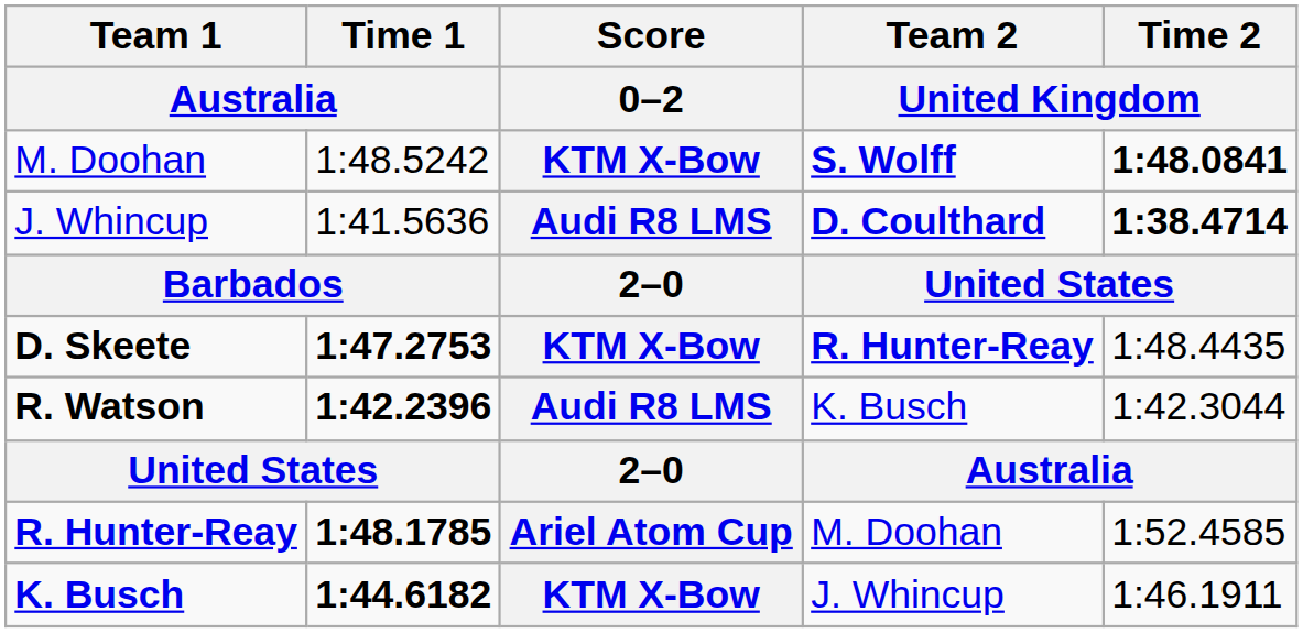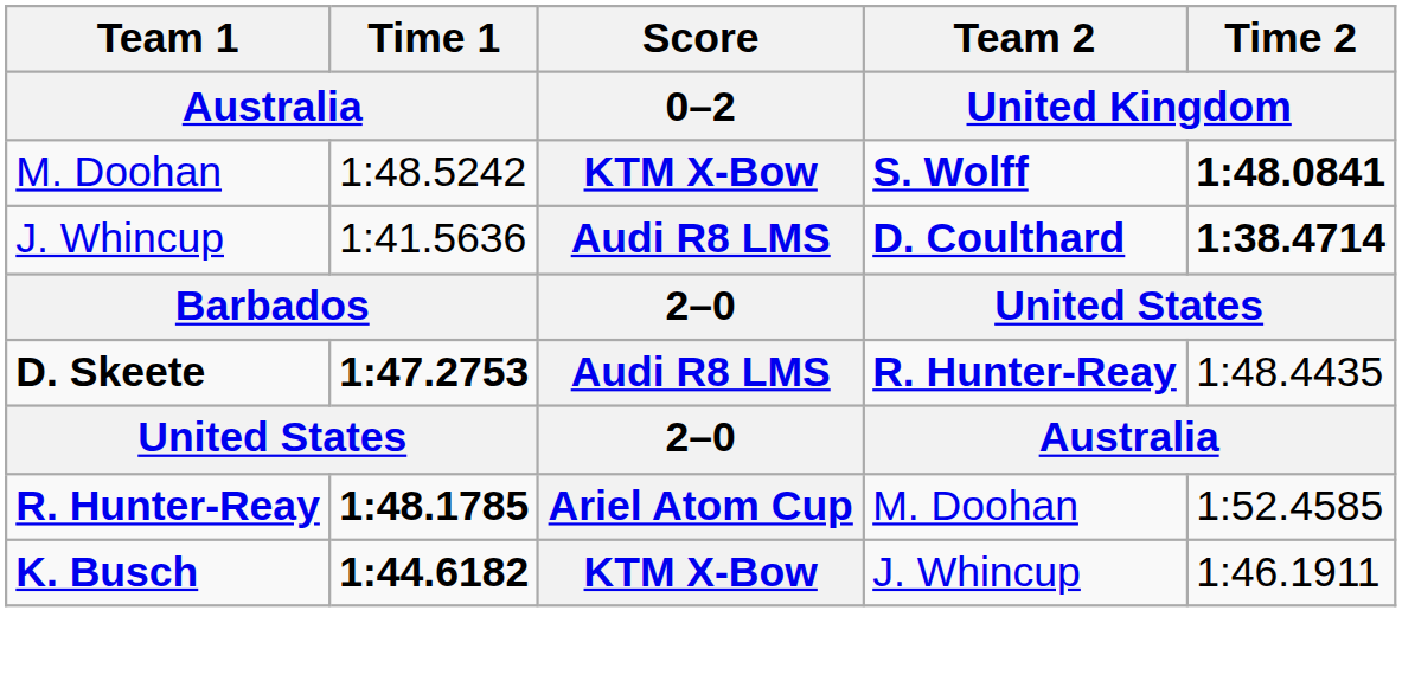D. Skeete | Score / 0–2: KTM X-Bow -> Audi R8 LMS
- row: R. Watson | 1:42.2396 | Audi R8 LMS | K. Busch | 1:42.3044
